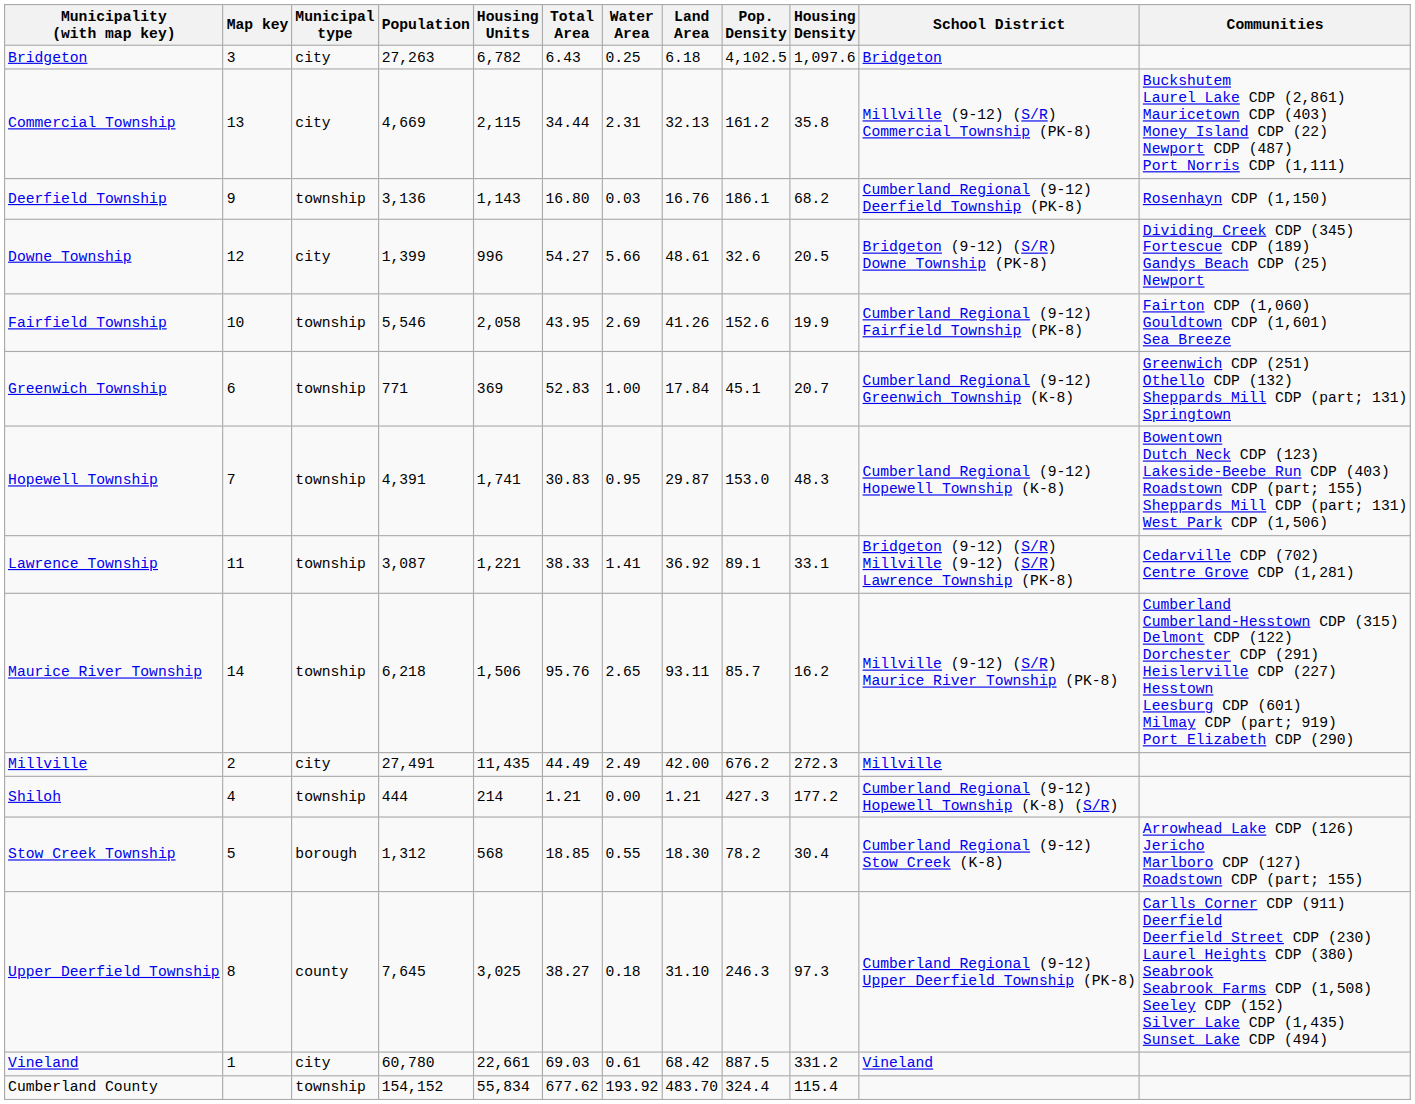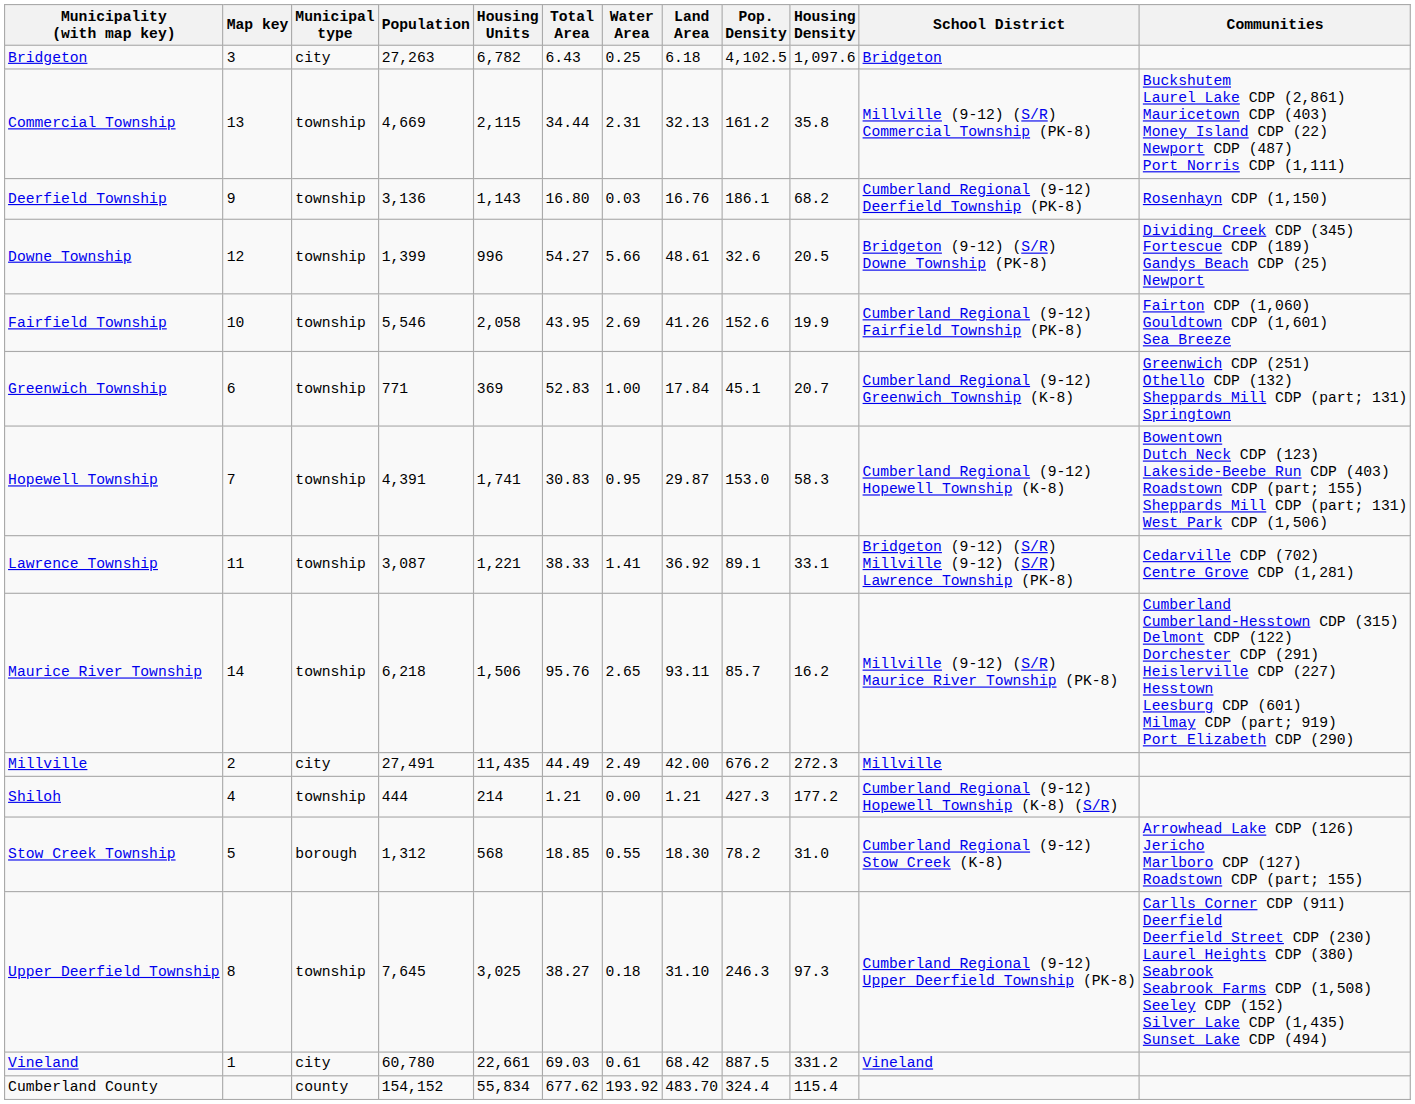Commercial Township | Municipal type: city -> township
Downe Township | Municipal type: city -> township
Hopewell Township | Housing Density: 48.3 -> 58.3
Stow Creek Township | Housing Density: 30.4 -> 31.0
Upper Deerfield Township | Municipal type: county -> township
Cumberland County | Municipal type: township -> county
